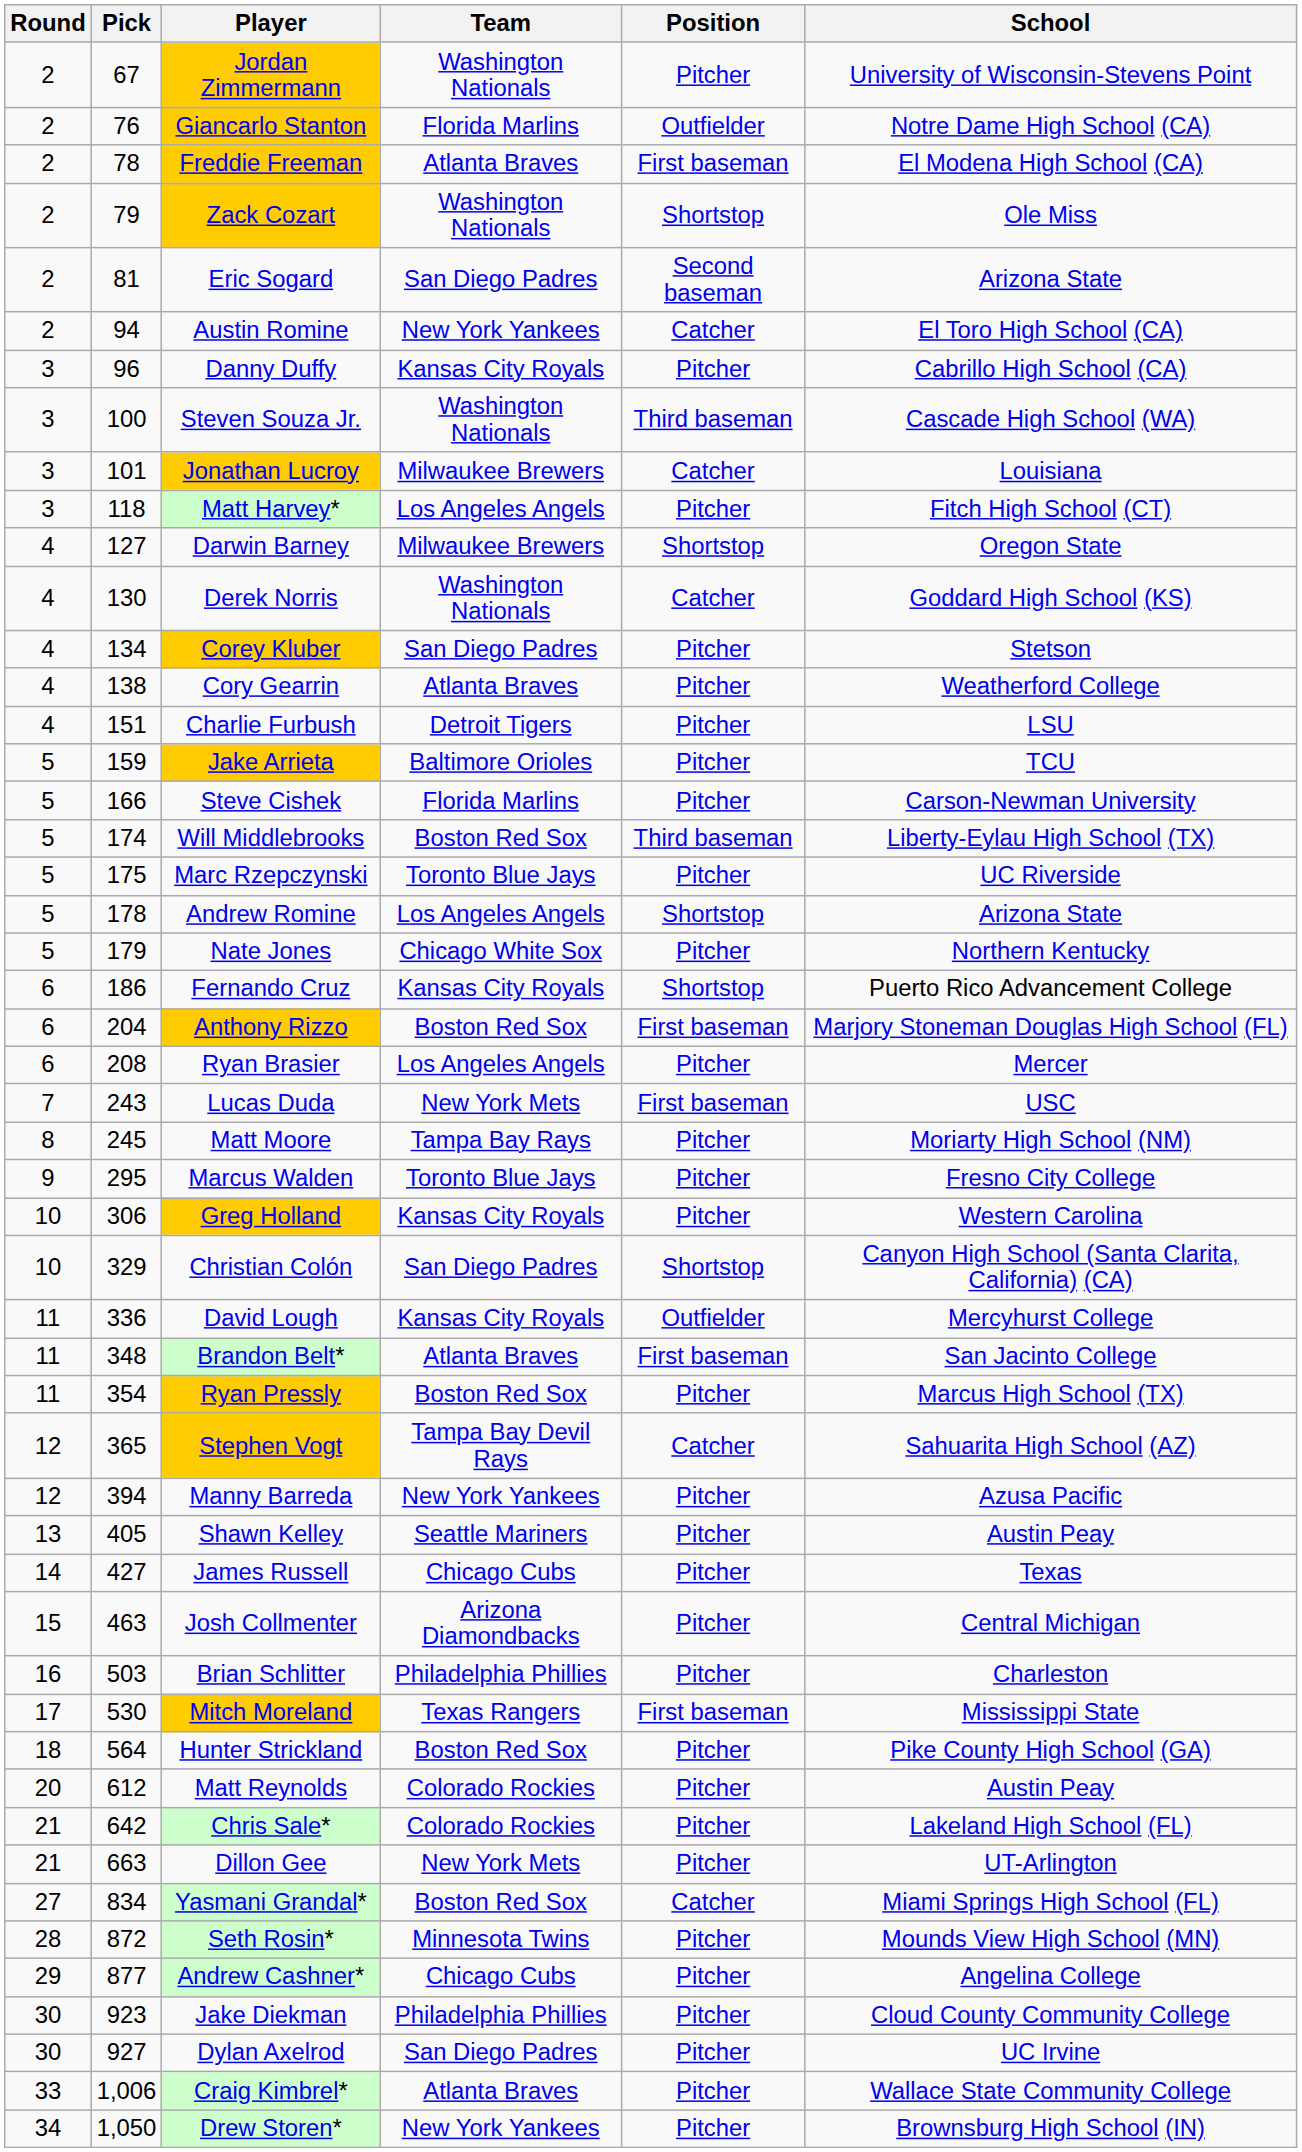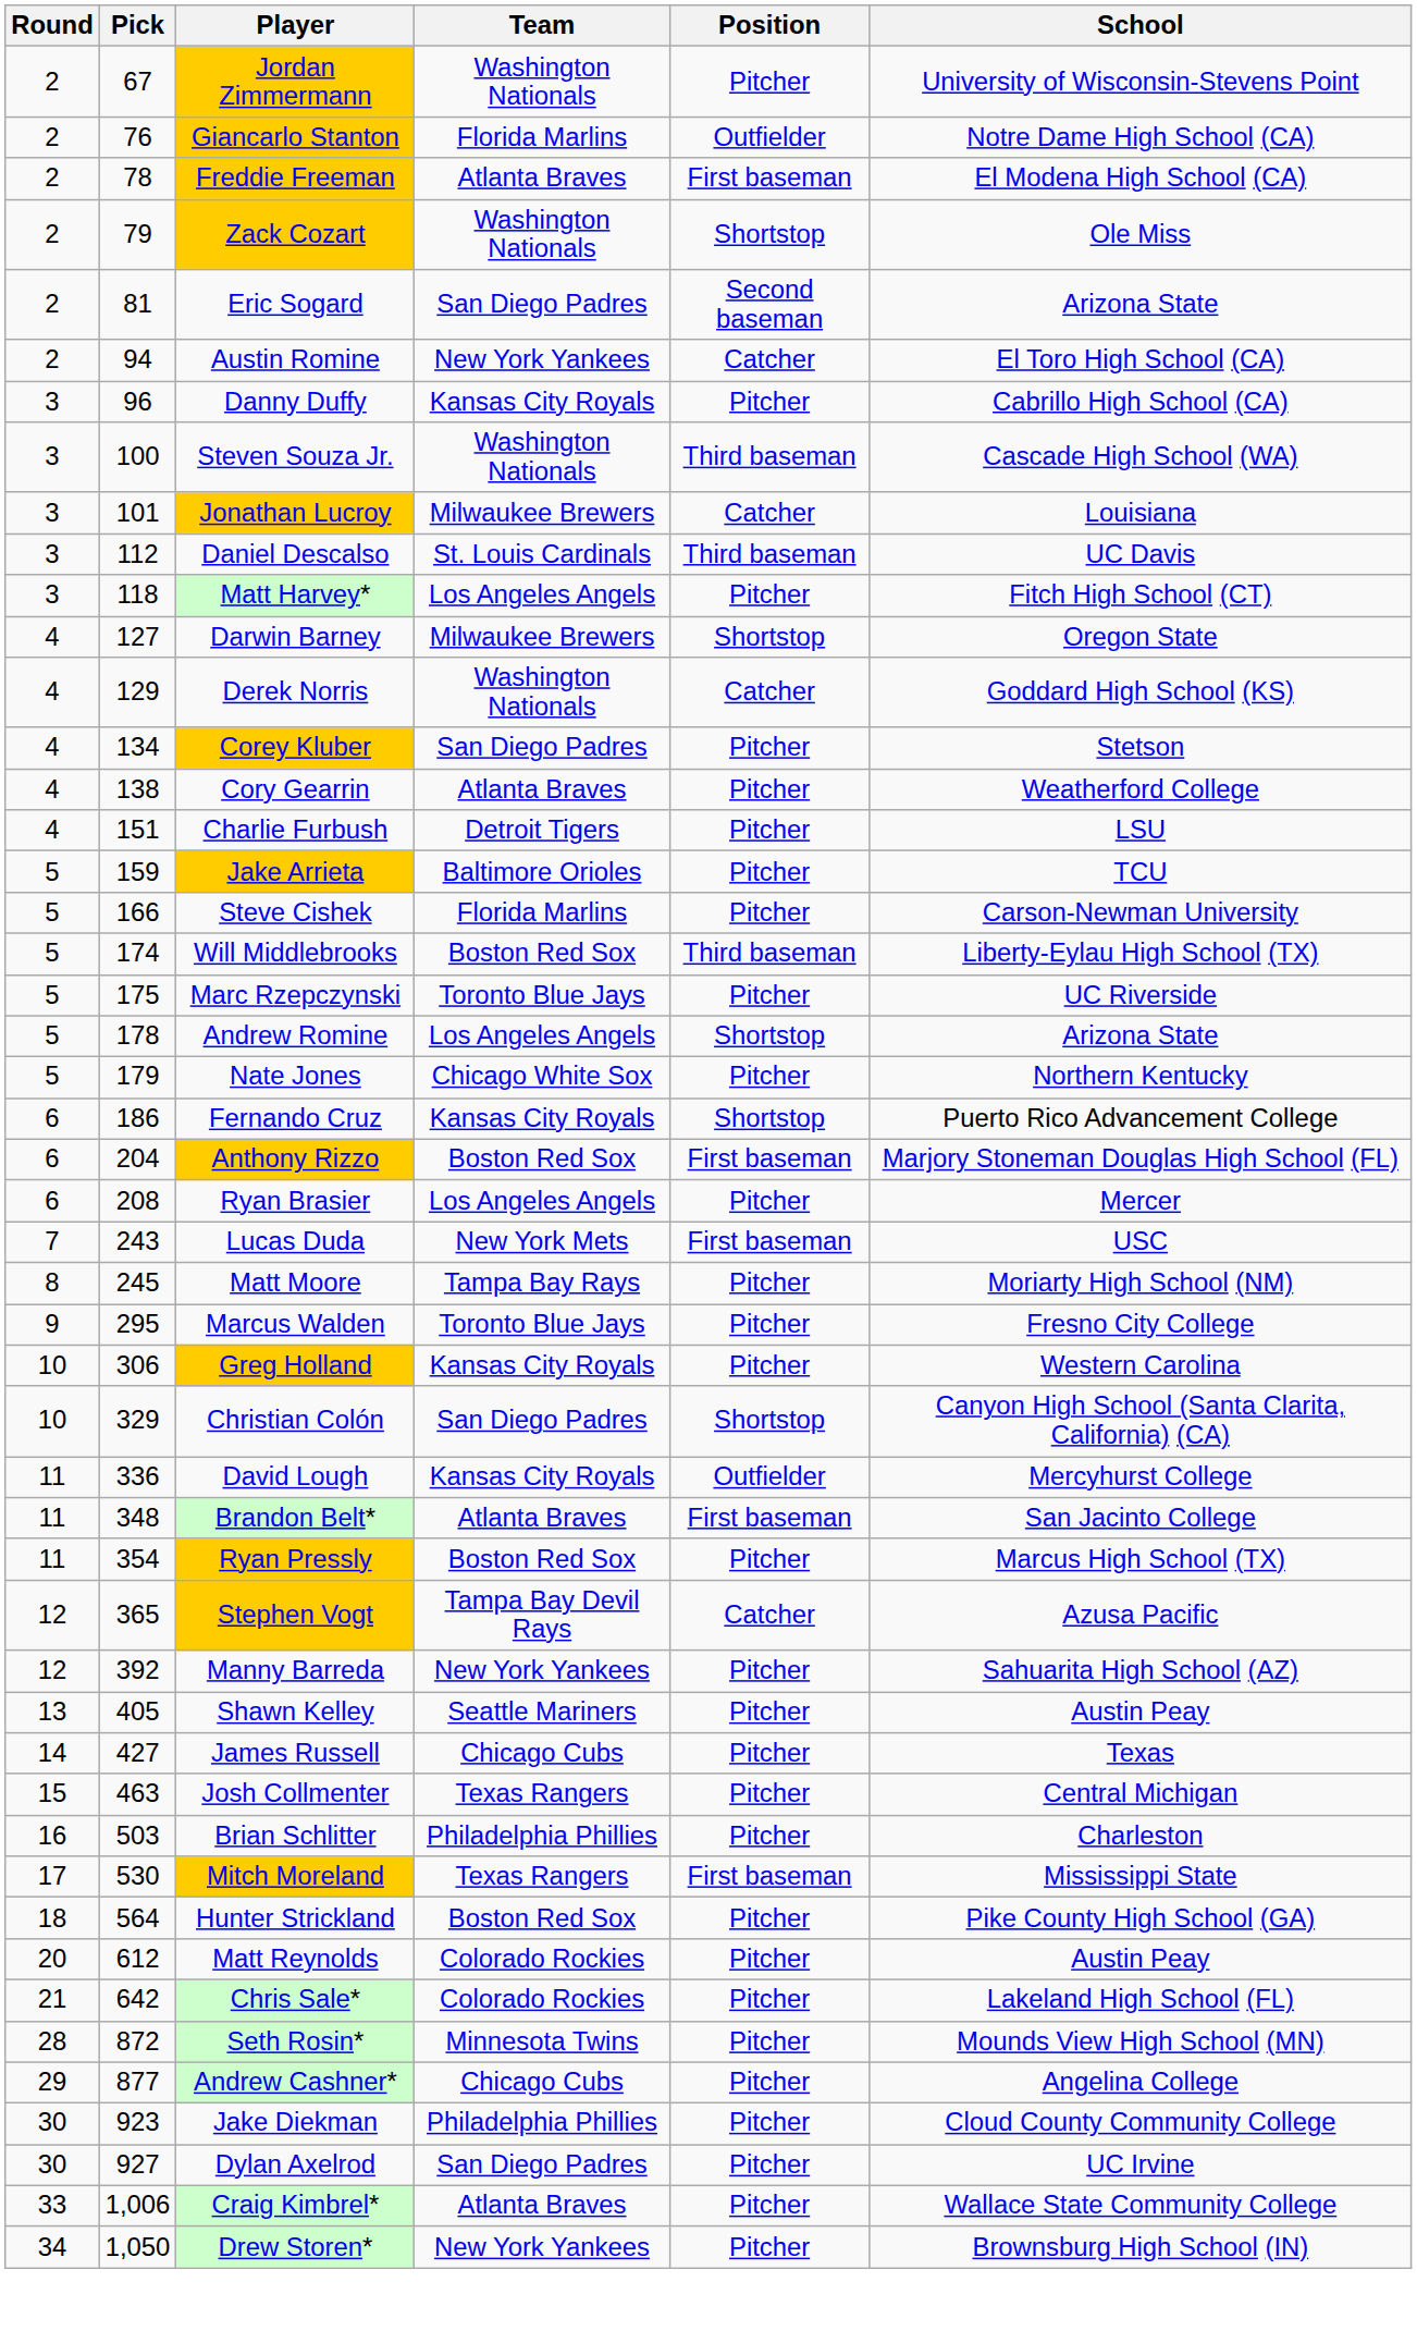+ row: 3 | 112 | Daniel Descalso | St. Louis Cardinals | Third baseman | UC Davis
Derek Norris | Pick: 130 -> 129
Stephen Vogt | School: Sahuarita High School (AZ) -> Azusa Pacific
Manny Barreda | Pick: 394 -> 392
Manny Barreda | School: Azusa Pacific -> Sahuarita High School (AZ)
Josh Collmenter | Team: Arizona Diamondbacks -> Texas Rangers
- row: 21 | 663 | Dillon Gee | New York Mets | Pitcher | UT-Arlington
- row: 27 | 834 | Yasmani Grandal* | Boston Red Sox | Catcher | Miami Springs High School (FL)
